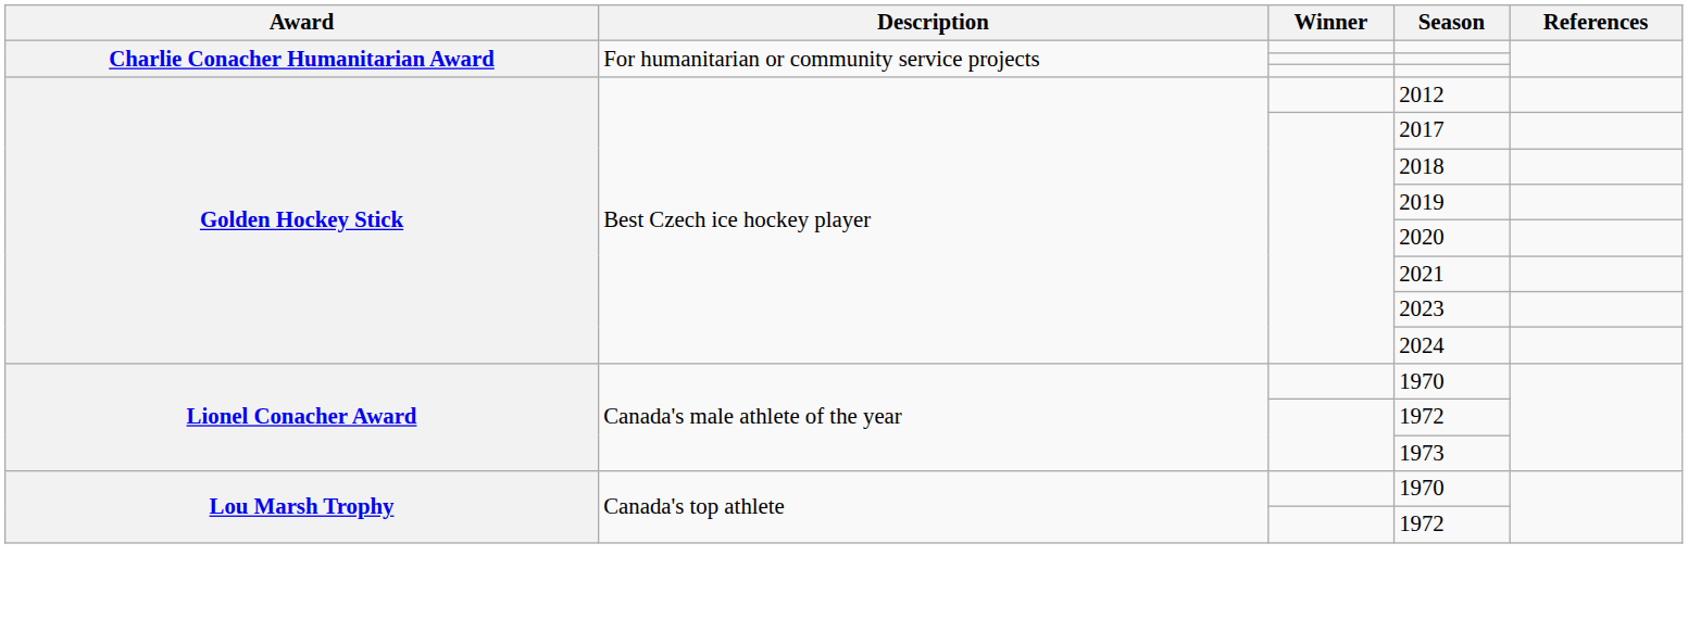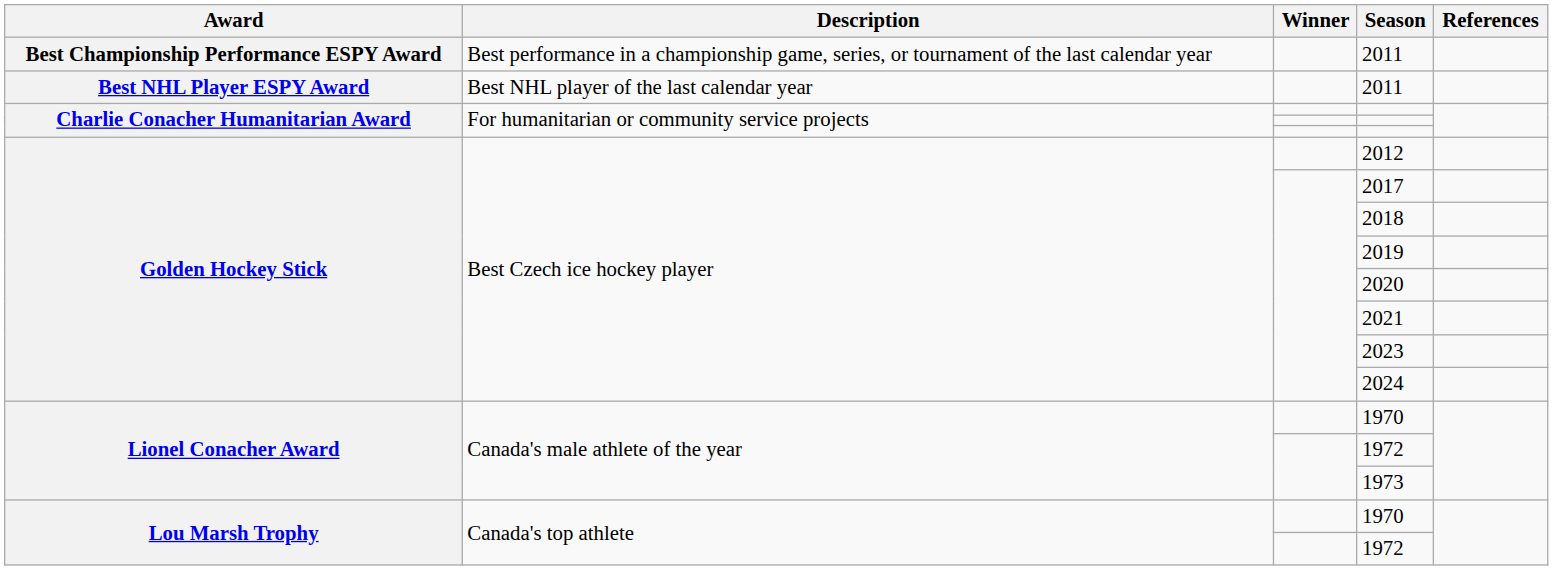+ row: Best Championship Performance ESPY Award | Best performance in a championship game, series, or tournament of the last calendar year | 2011
+ row: Best NHL Player ESPY Award | Best NHL player of the last calendar year | 2011
